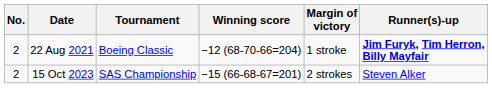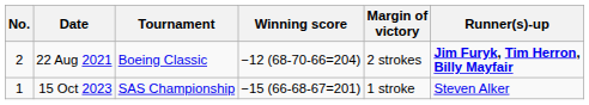22 Aug 2021 | Margin of victory: 1 stroke -> 2 strokes
15 Oct 2023 | No.: 2 -> 1
15 Oct 2023 | Margin of victory: 2 strokes -> 1 stroke
